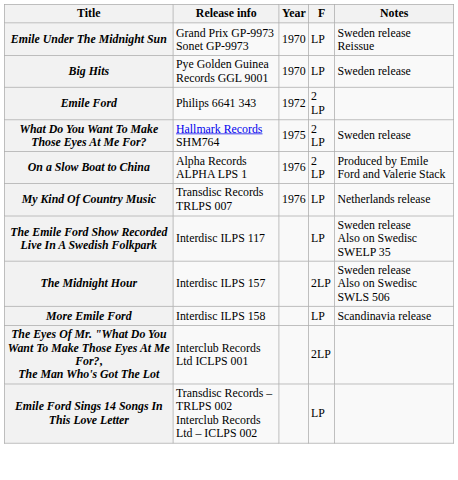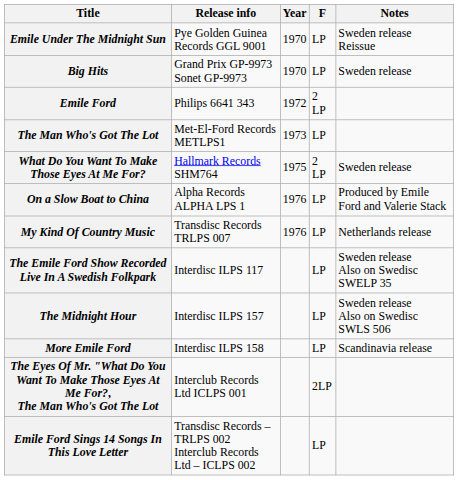Emile Under The Midnight Sun | Release info: Grand Prix GP-9973 Sonet GP-9973 -> Pye Golden Guinea Records GGL 9001
Big Hits | Release info: Pye Golden Guinea Records GGL 9001 -> Grand Prix GP-9973 Sonet GP-9973
+ row: The Man Who's Got The Lot | Met-El-Ford Records METLPS1 | 1973 | LP
On a Slow Boat to China | F: 2 LP -> LP
The Midnight Hour | F: 2LP -> LP
